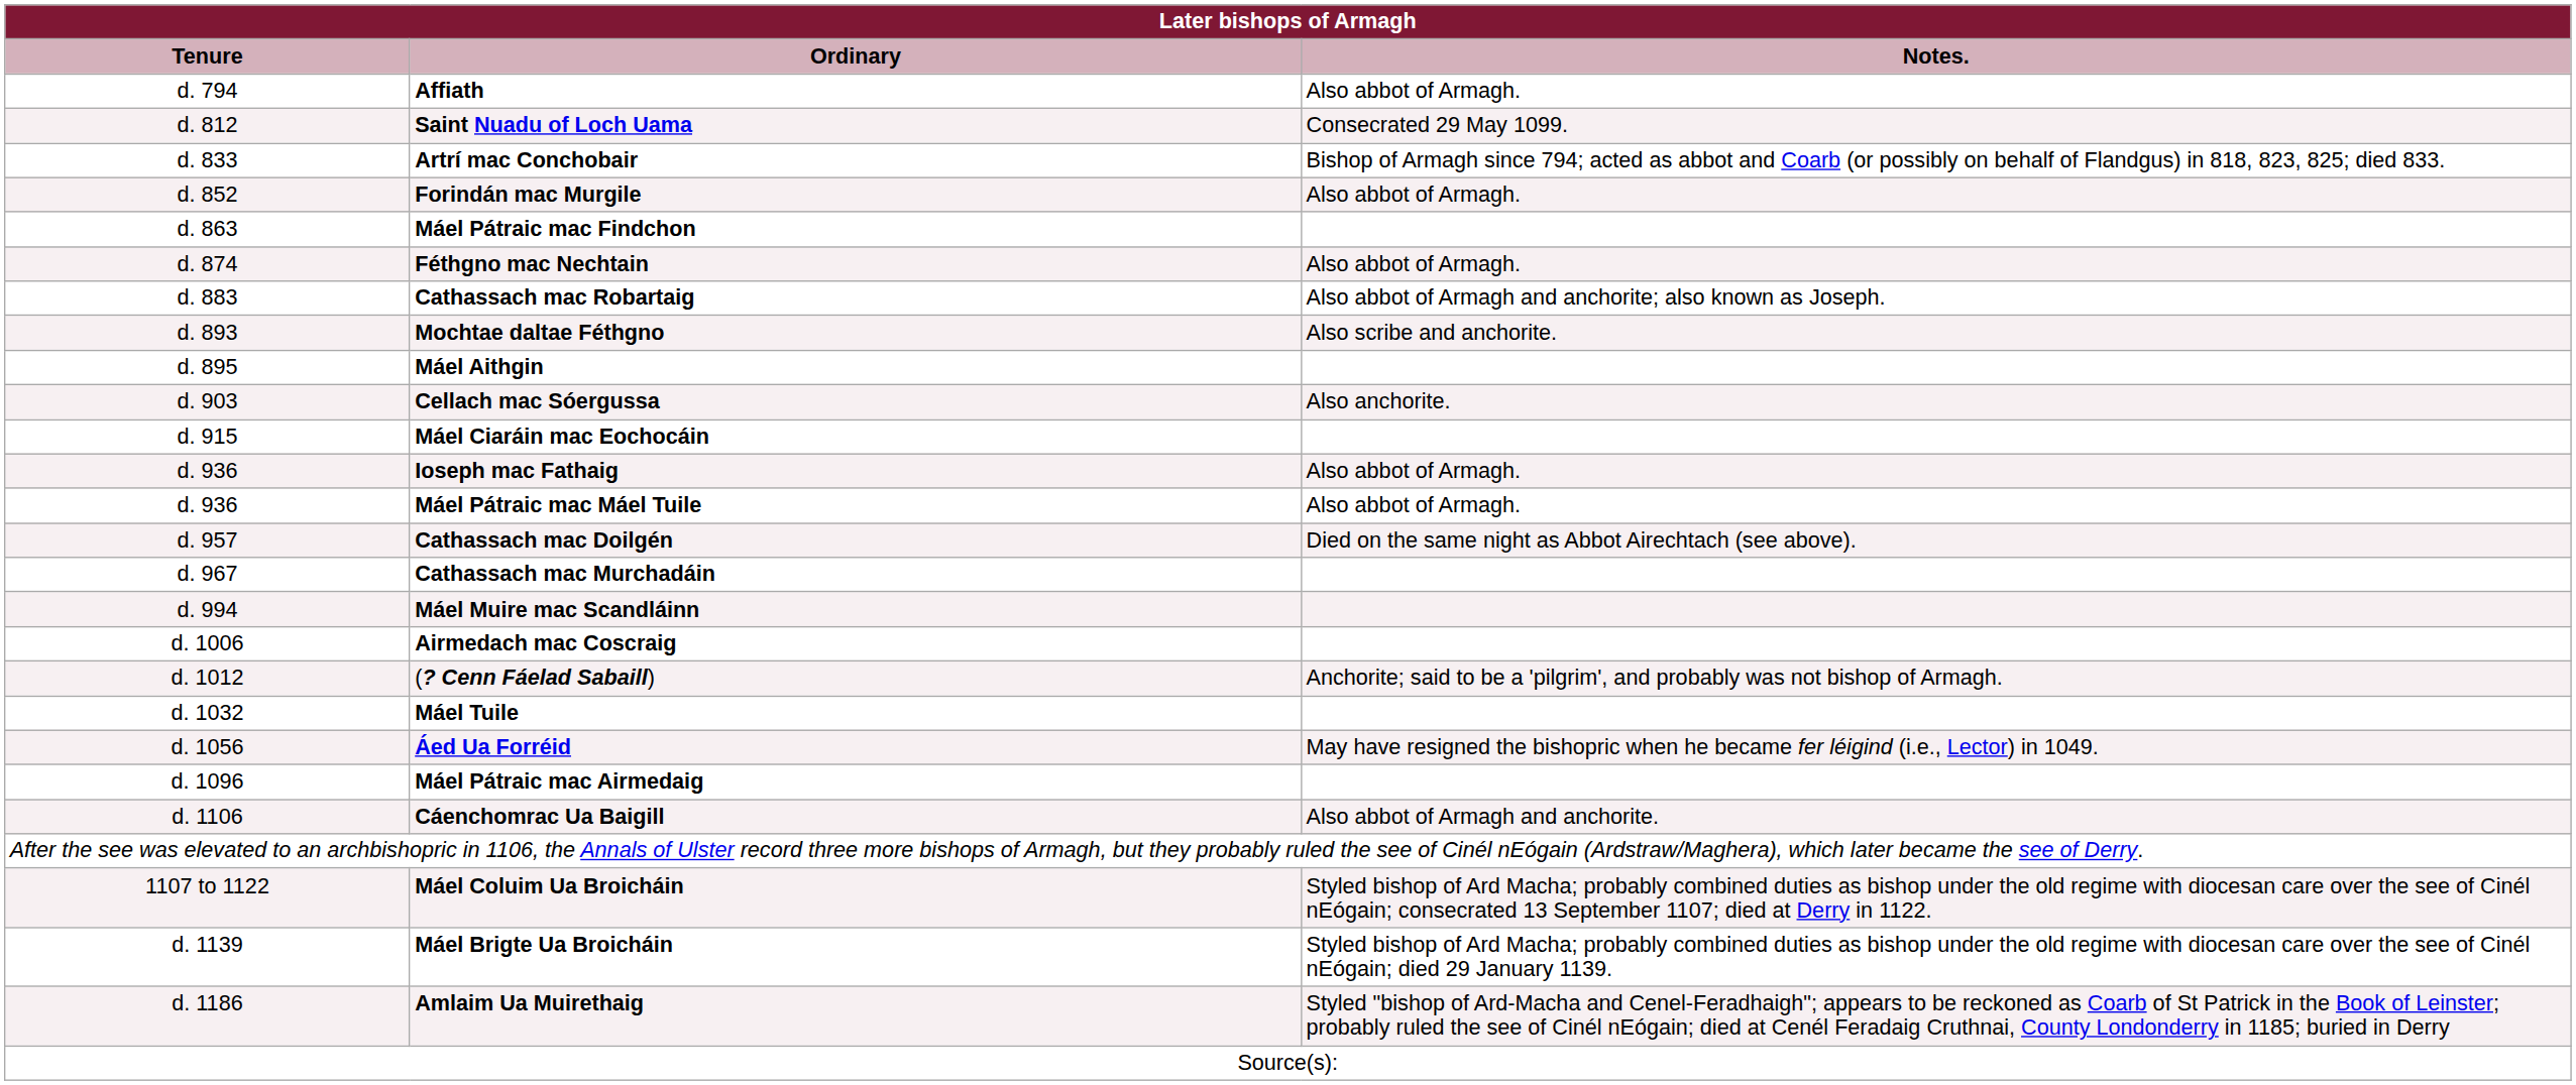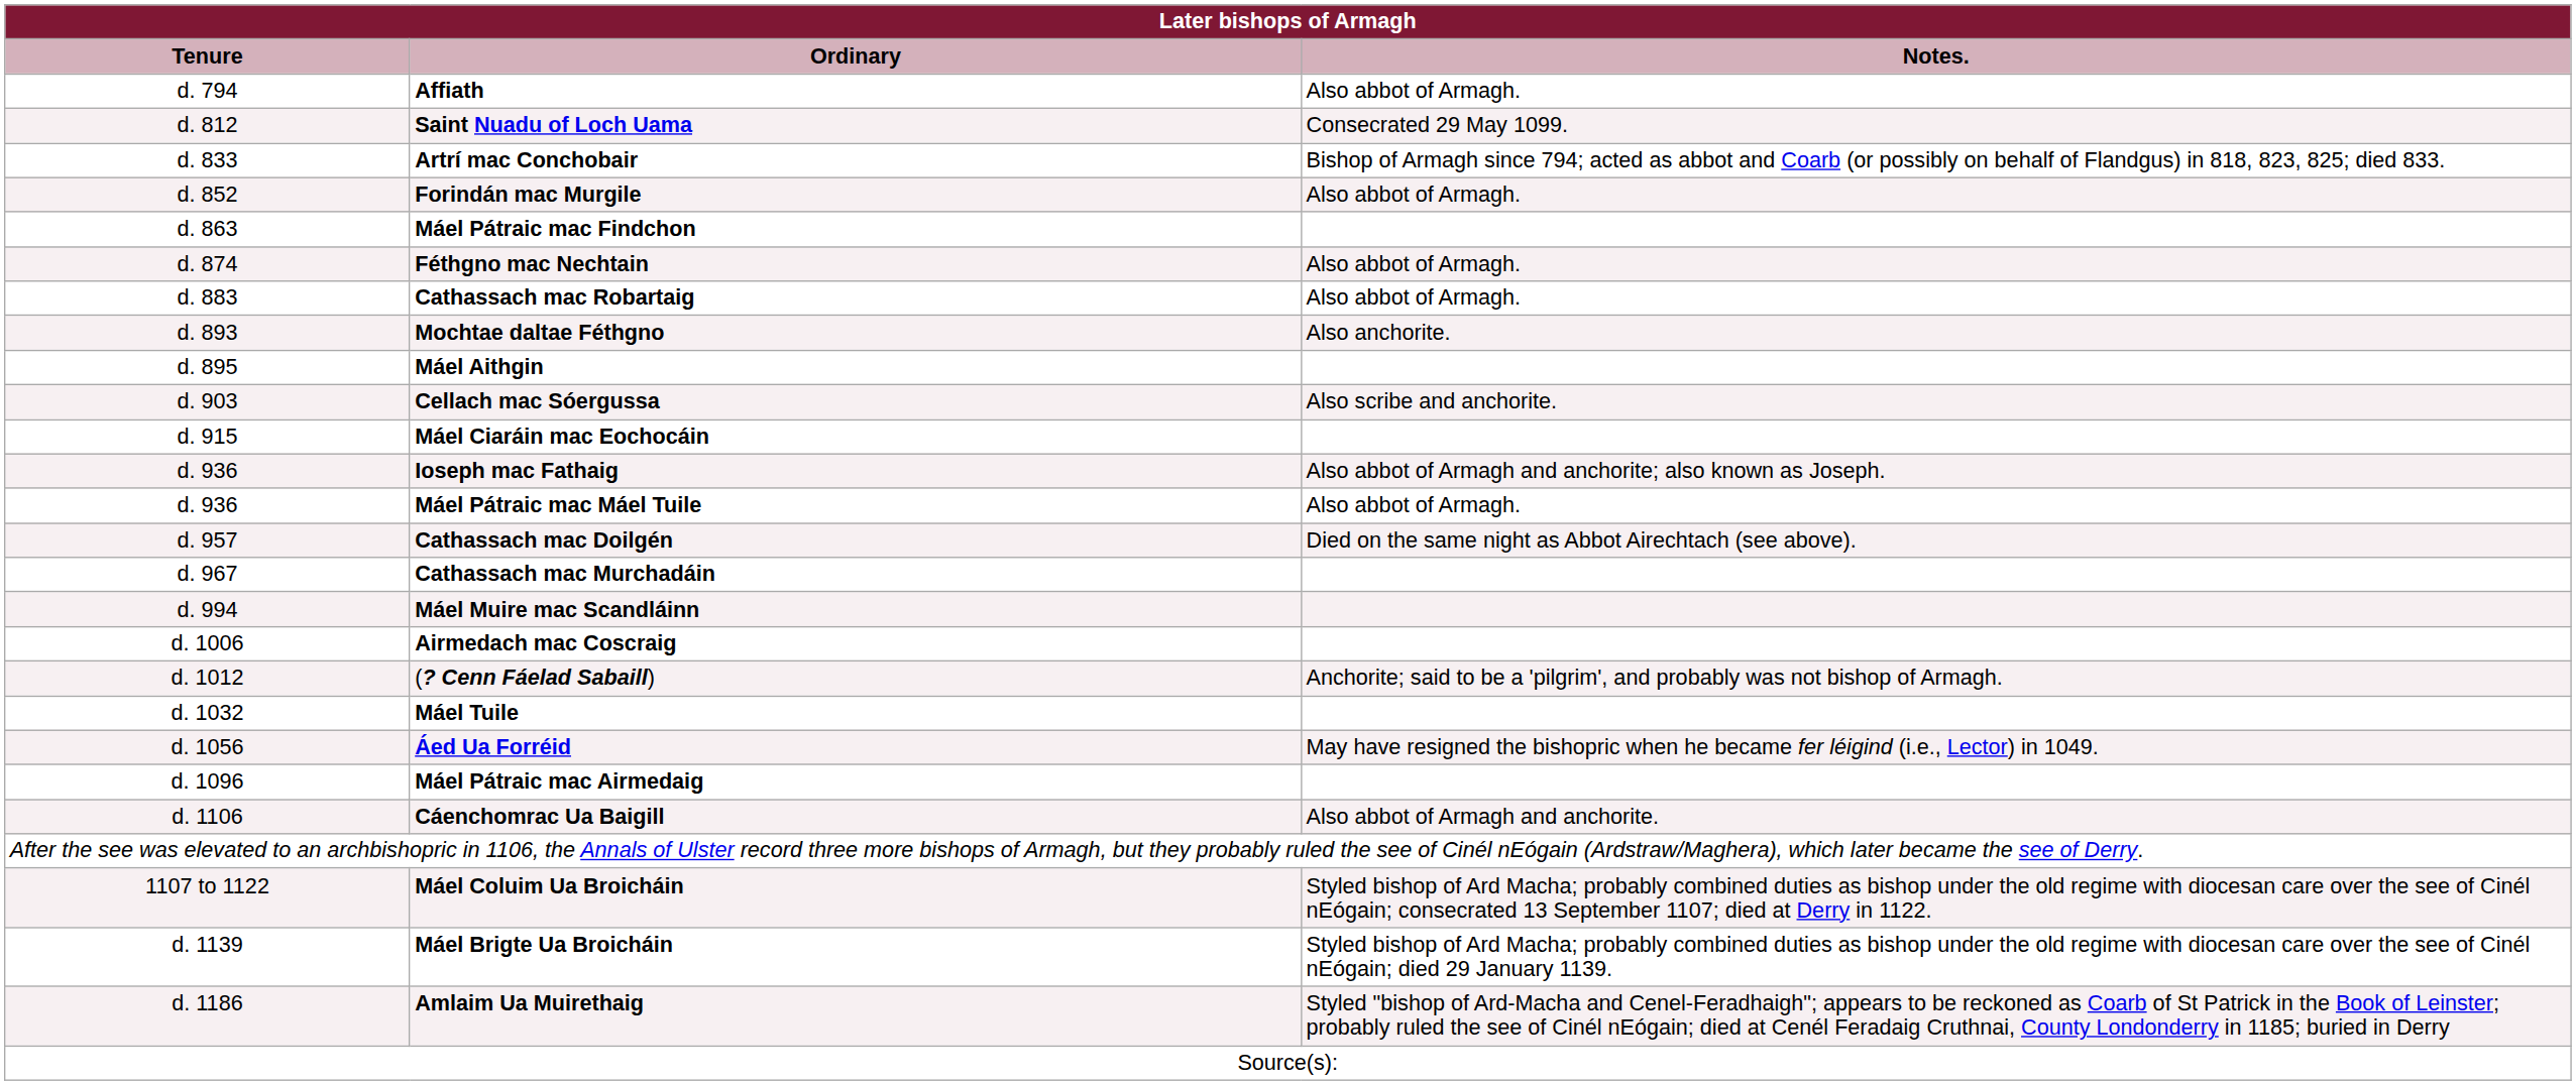Cathassach mac Robartaig | Notes.: Also abbot of Armagh and anchorite; also known as Joseph. -> Also abbot of Armagh.
Mochtae daltae Féthgno | Notes.: Also scribe and anchorite. -> Also anchorite.
Cellach mac Sóergussa | Notes.: Also anchorite. -> Also scribe and anchorite.
Ioseph mac Fathaig | Notes.: Also abbot of Armagh. -> Also abbot of Armagh and anchorite; also known as Joseph.
